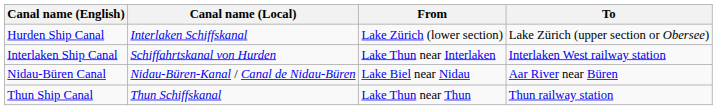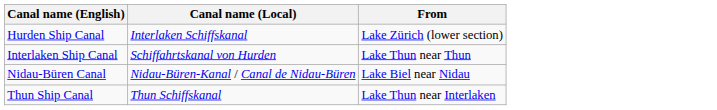- column: To | Lake Zürich (upper section or Obersee) | Interlaken West railway station | Aar River near Büren | Thun railway station
Interlaken Ship Canal | From: Lake Thun near Interlaken -> Lake Thun near Thun
Thun Ship Canal | From: Lake Thun near Thun -> Lake Thun near Interlaken
